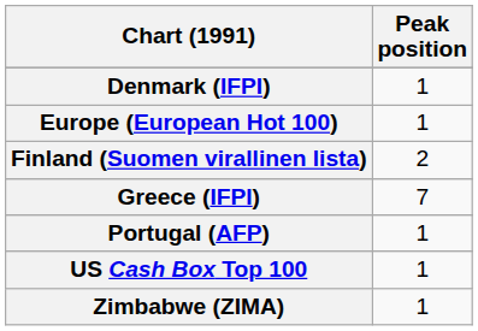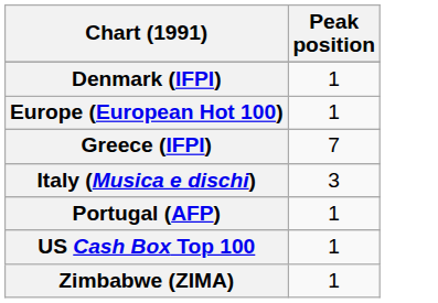- row: Finland (Suomen virallinen lista) | 2
+ row: Italy (Musica e dischi) | 3
